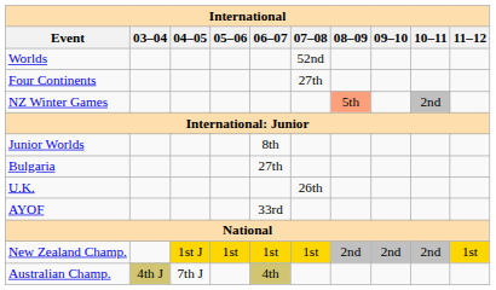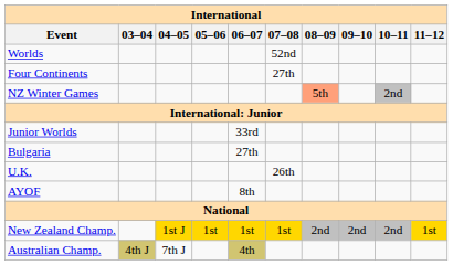Junior Worlds | 06–07: 8th -> 33rd
AYOF | 06–07: 33rd -> 8th
